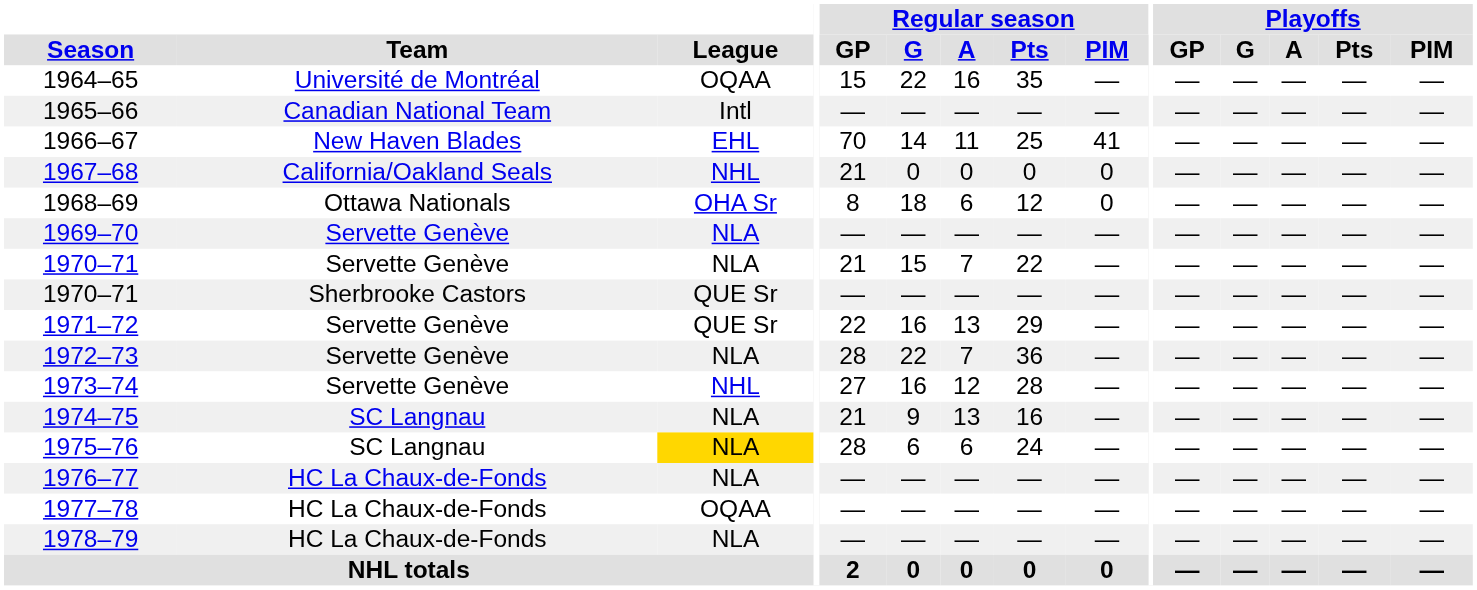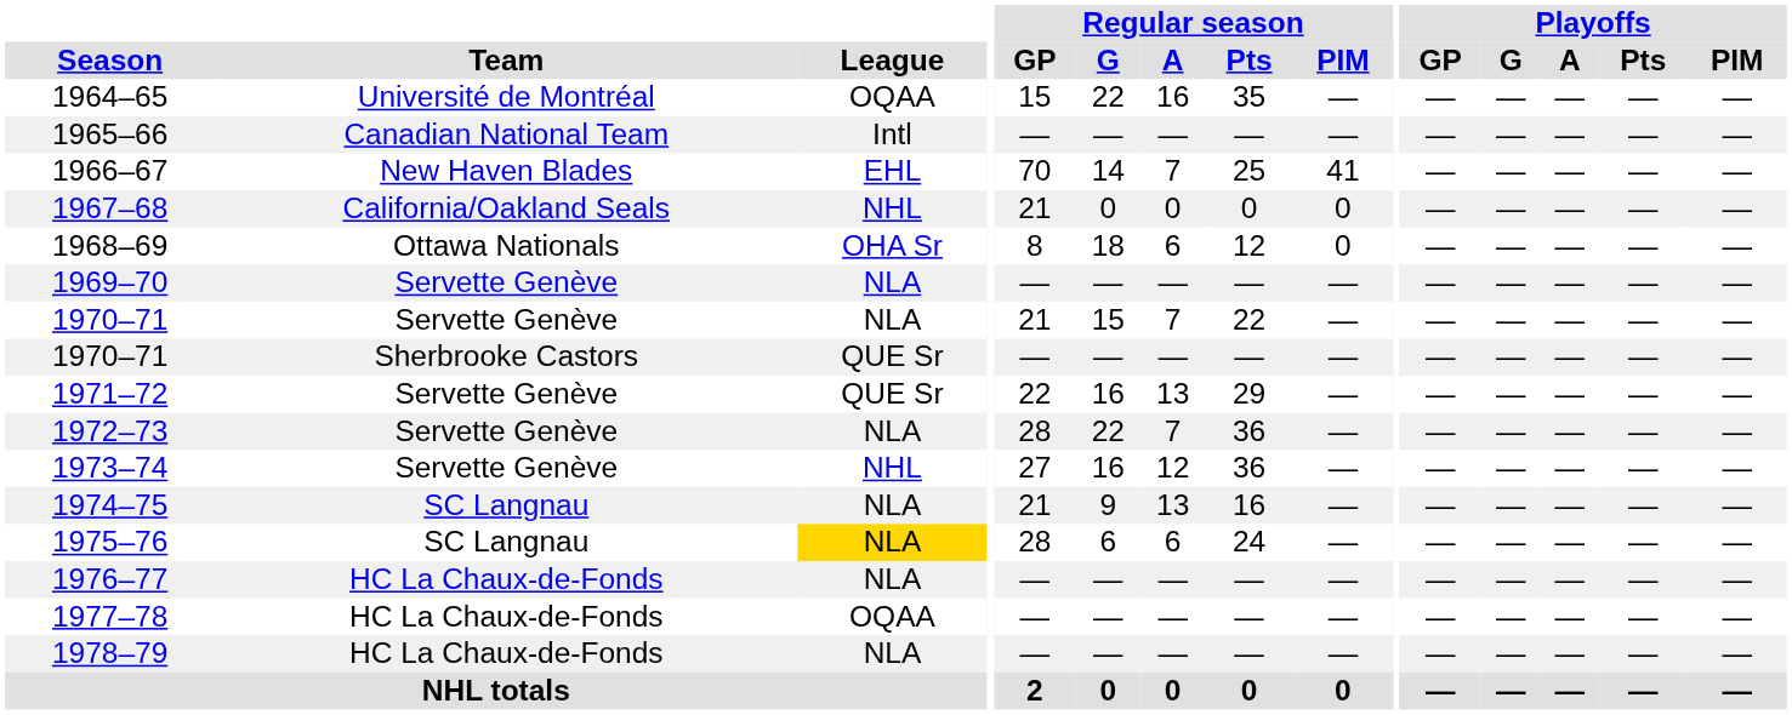1966–67 | Regular season / A: 11 -> 7
1973–74 | Regular season / Pts: 28 -> 36
